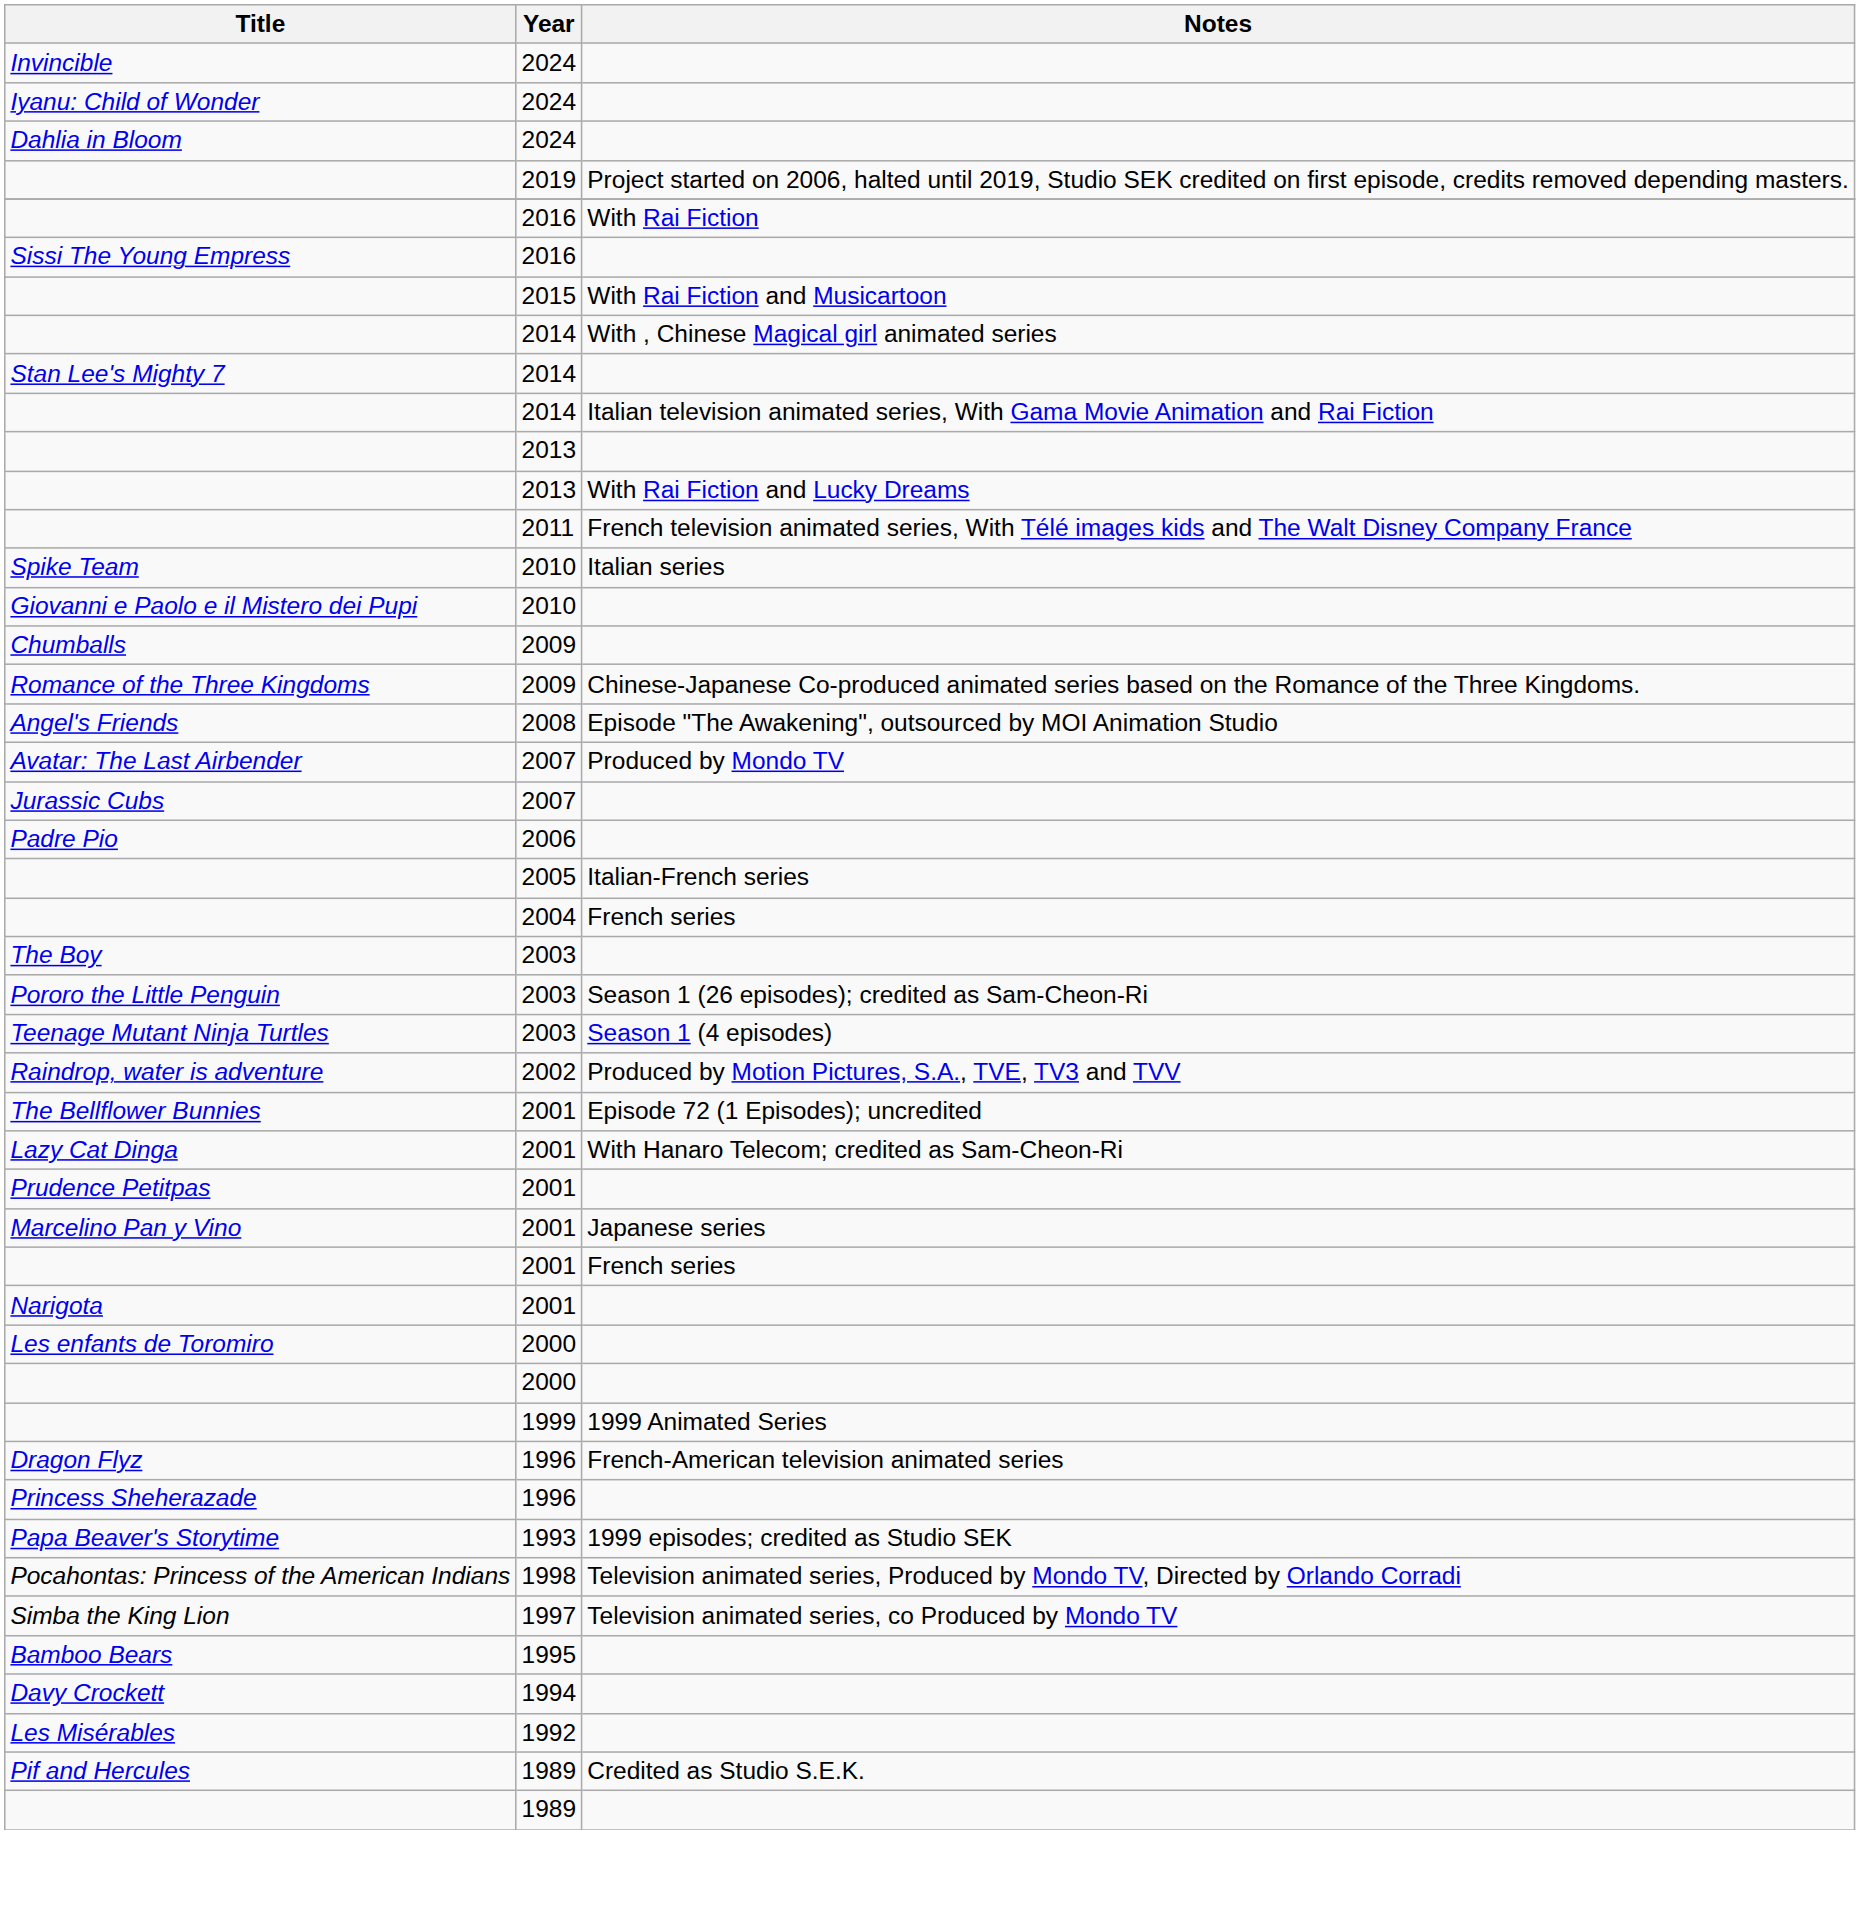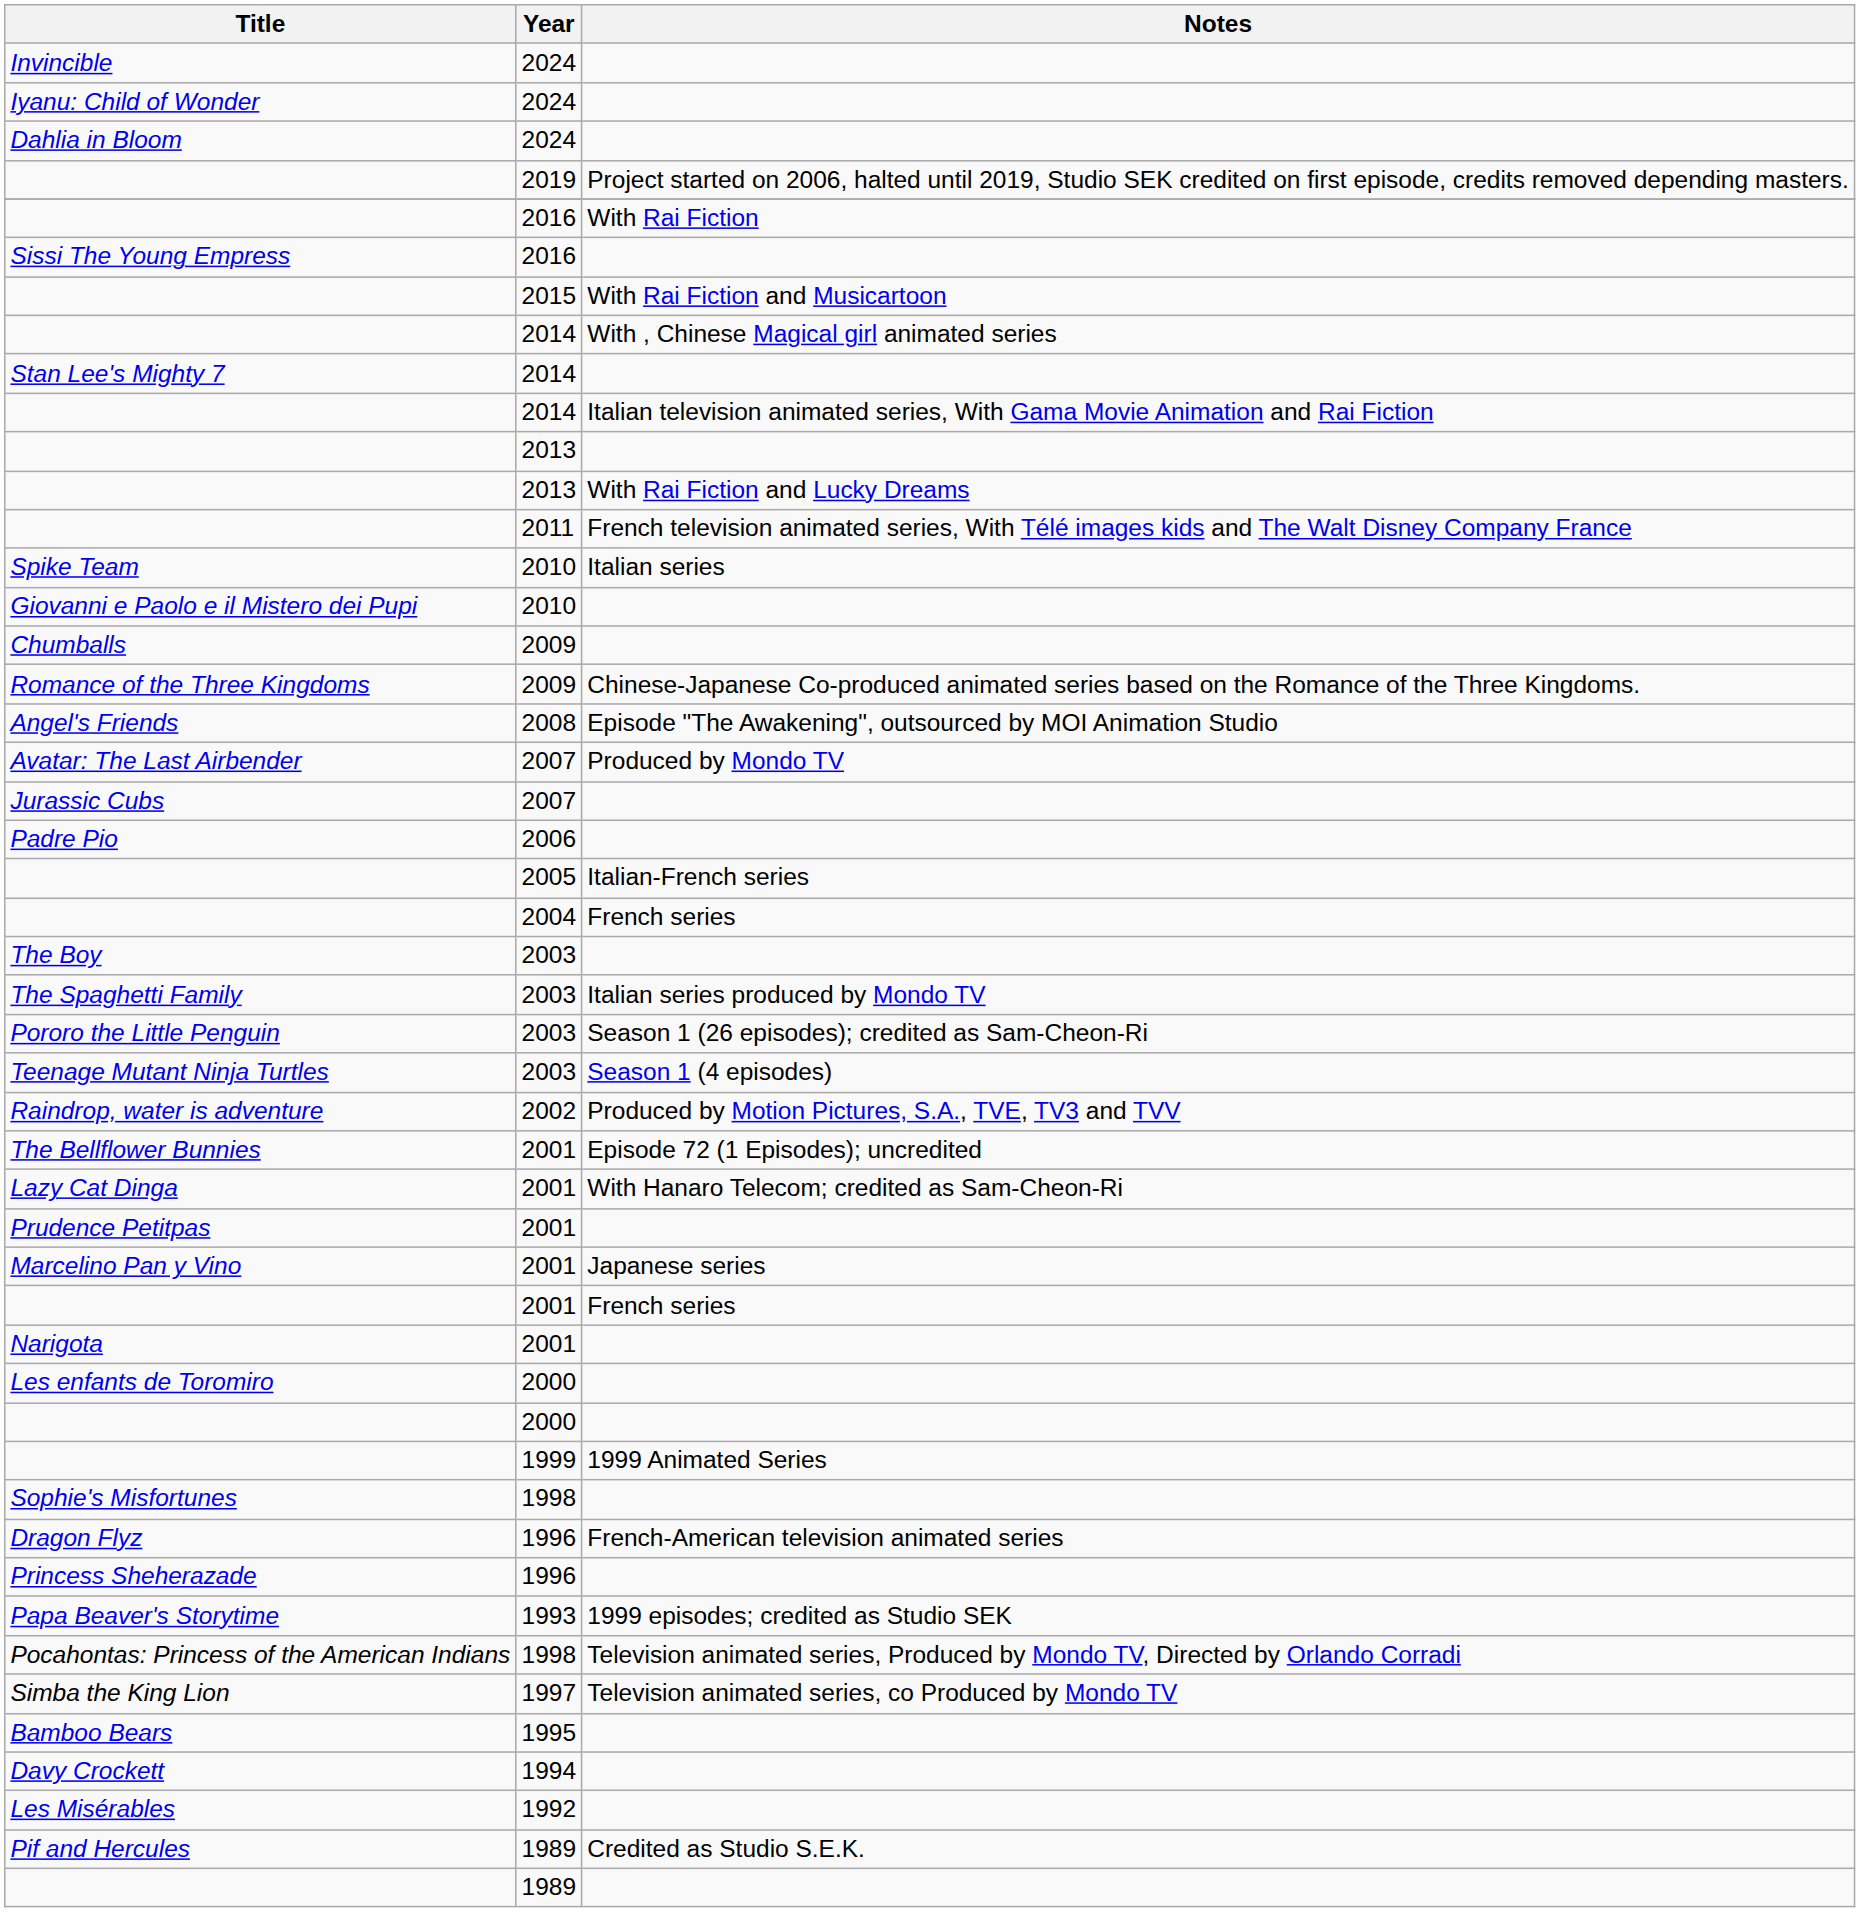+ row: The Spaghetti Family | 2003 | Italian series produced by Mondo TV
+ row: Sophie's Misfortunes | 1998
